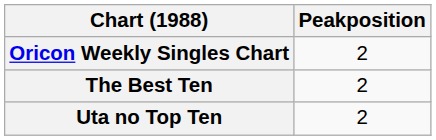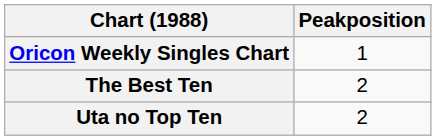Oricon Weekly Singles Chart | Peakposition: 2 -> 1
